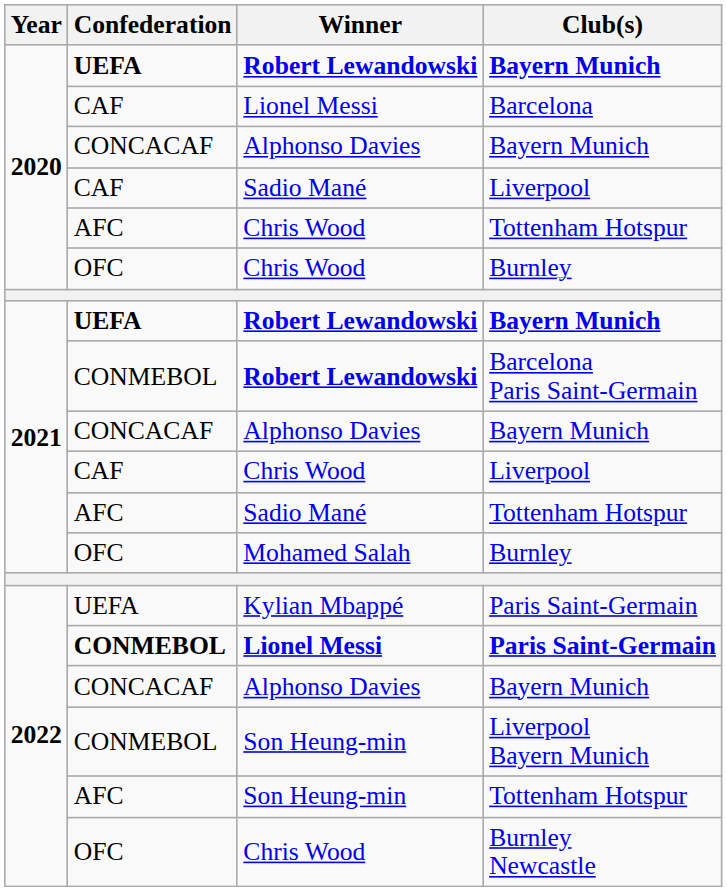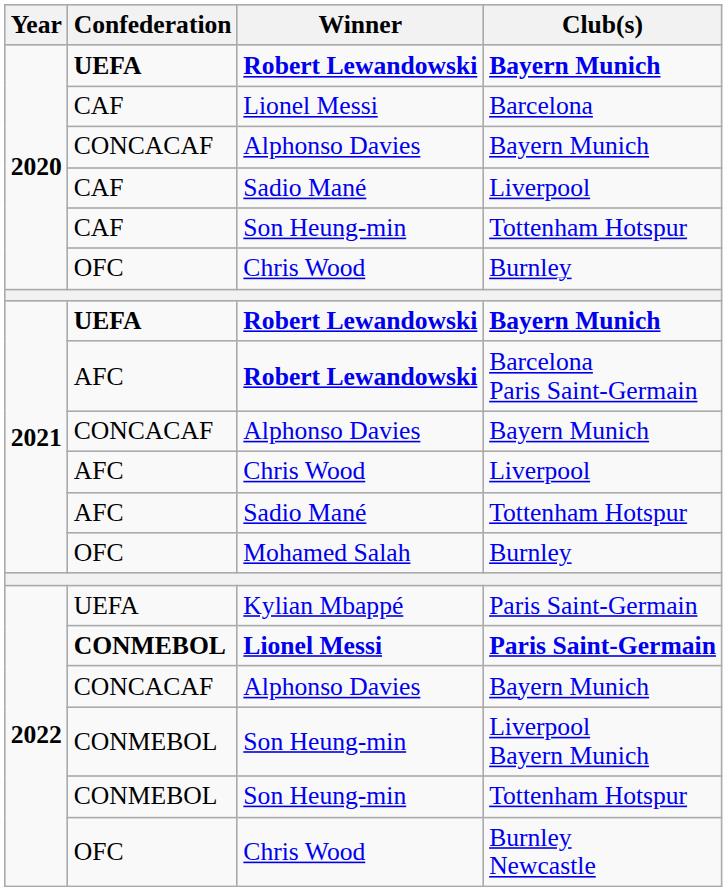2020 / Tottenham Hotspur | Confederation: AFC -> CAF
2020 / Tottenham Hotspur | Winner: Chris Wood -> Son Heung-min
Barcelona Paris Saint-Germain | Confederation: CONMEBOL -> AFC
2021 / Liverpool | Confederation: CAF -> AFC
2022 / Tottenham Hotspur | Confederation: AFC -> CONMEBOL
